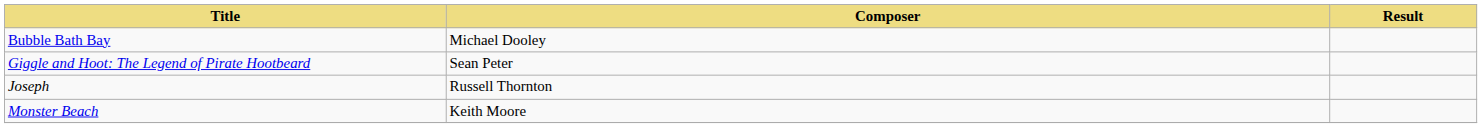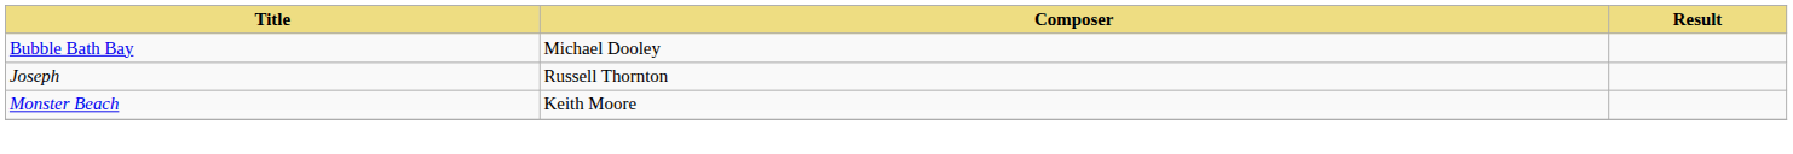- row: Giggle and Hoot: The Legend of Pirate Hootbeard | Sean Peter
